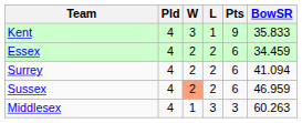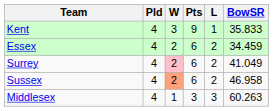columns swapped: L <-> Pts
Surrey | W: no background -> pink background
Surrey | BowSR: 41.094 -> 41.049
Sussex | BowSR: 46.959 -> 46.958
